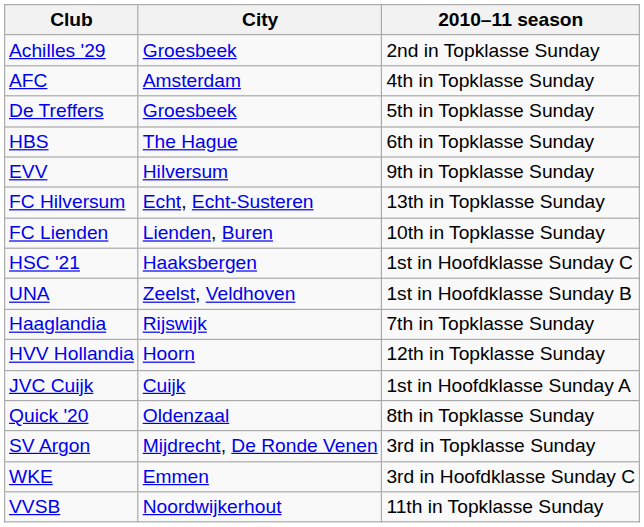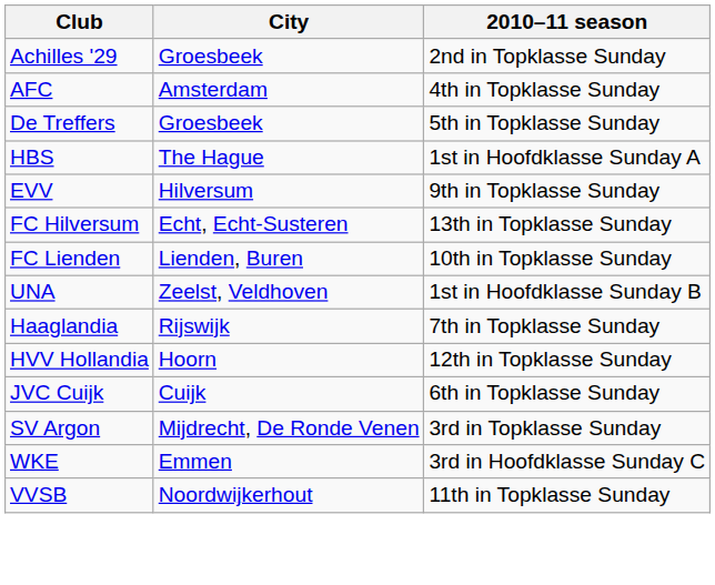HBS | 2010–11 season: 6th in Topklasse Sunday -> 1st in Hoofdklasse Sunday A
- row: HSC '21 | Haaksbergen | 1st in Hoofdklasse Sunday C
JVC Cuijk | 2010–11 season: 1st in Hoofdklasse Sunday A -> 6th in Topklasse Sunday
- row: Quick '20 | Oldenzaal | 8th in Topklasse Sunday
